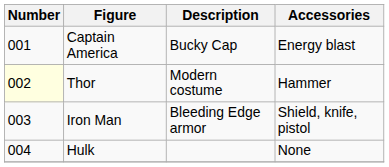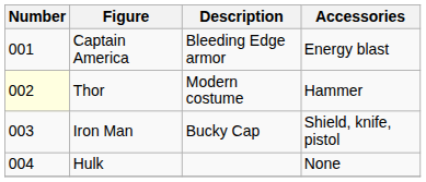Captain America | Description: Bucky Cap -> Bleeding Edge armor
Iron Man | Description: Bleeding Edge armor -> Bucky Cap
